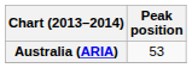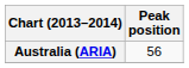Australia (ARIA) | Peak position: 53 -> 56
